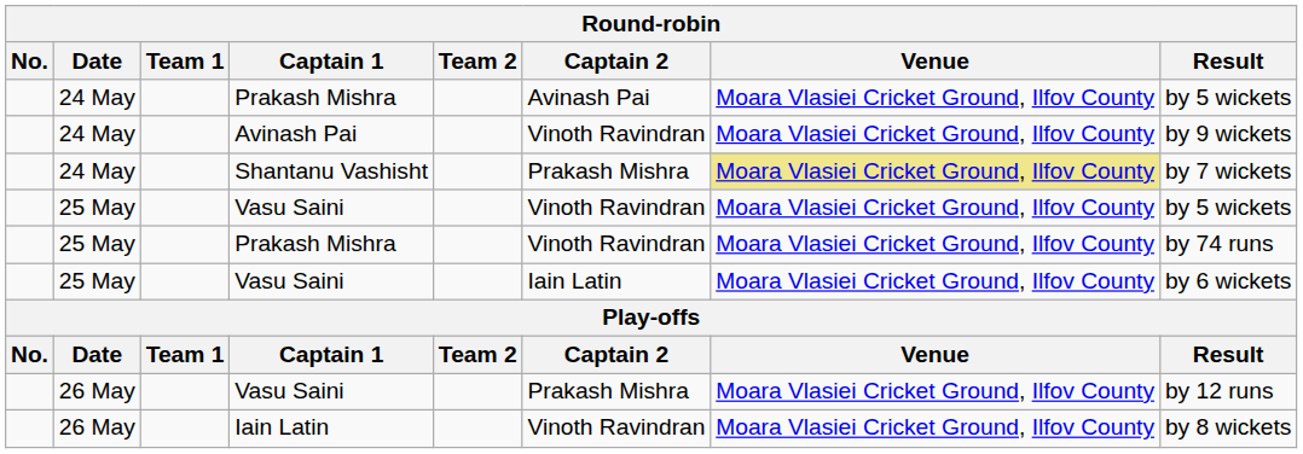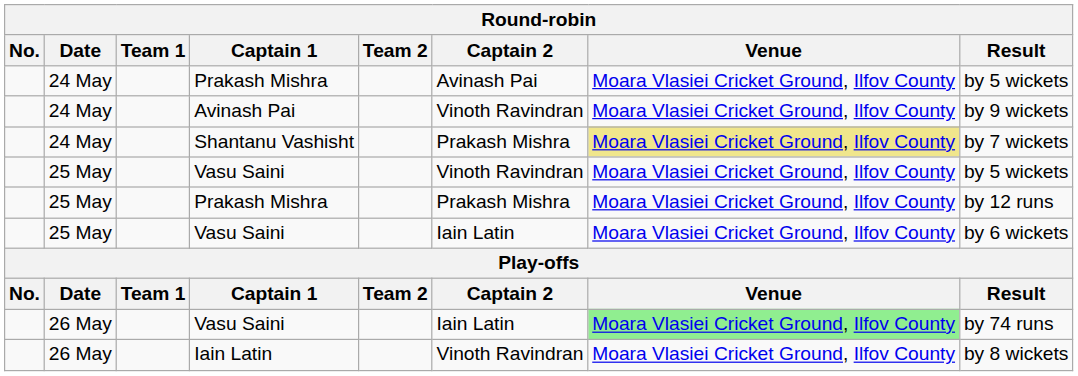25 May / Prakash Mishra | Captain 2: Vinoth Ravindran -> Prakash Mishra
25 May / Prakash Mishra | Result: by 74 runs -> by 12 runs
26 May / Vasu Saini | Captain 2: Prakash Mishra -> Iain Latin
26 May / Vasu Saini | Venue: no background -> lightgreen background
26 May / Vasu Saini | Result: by 12 runs -> by 74 runs
